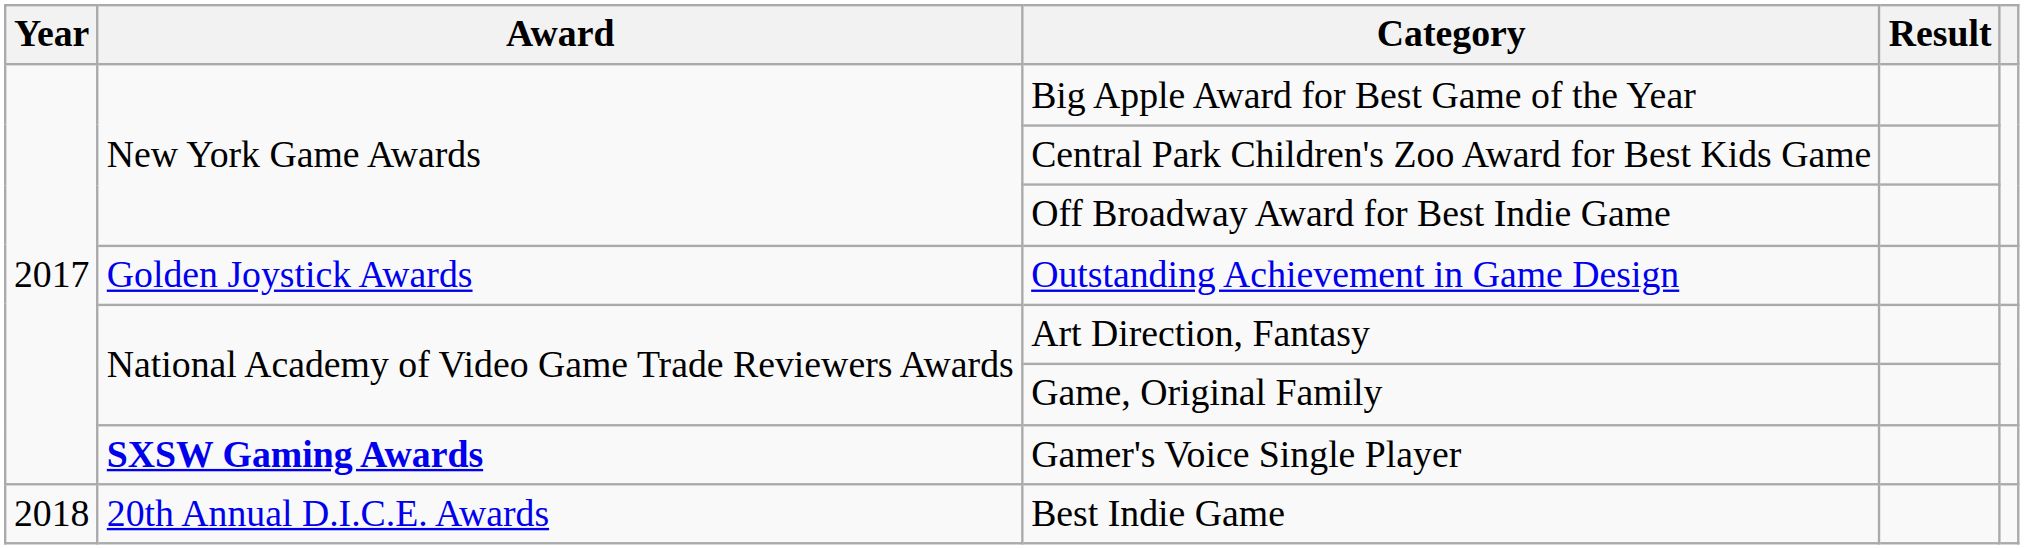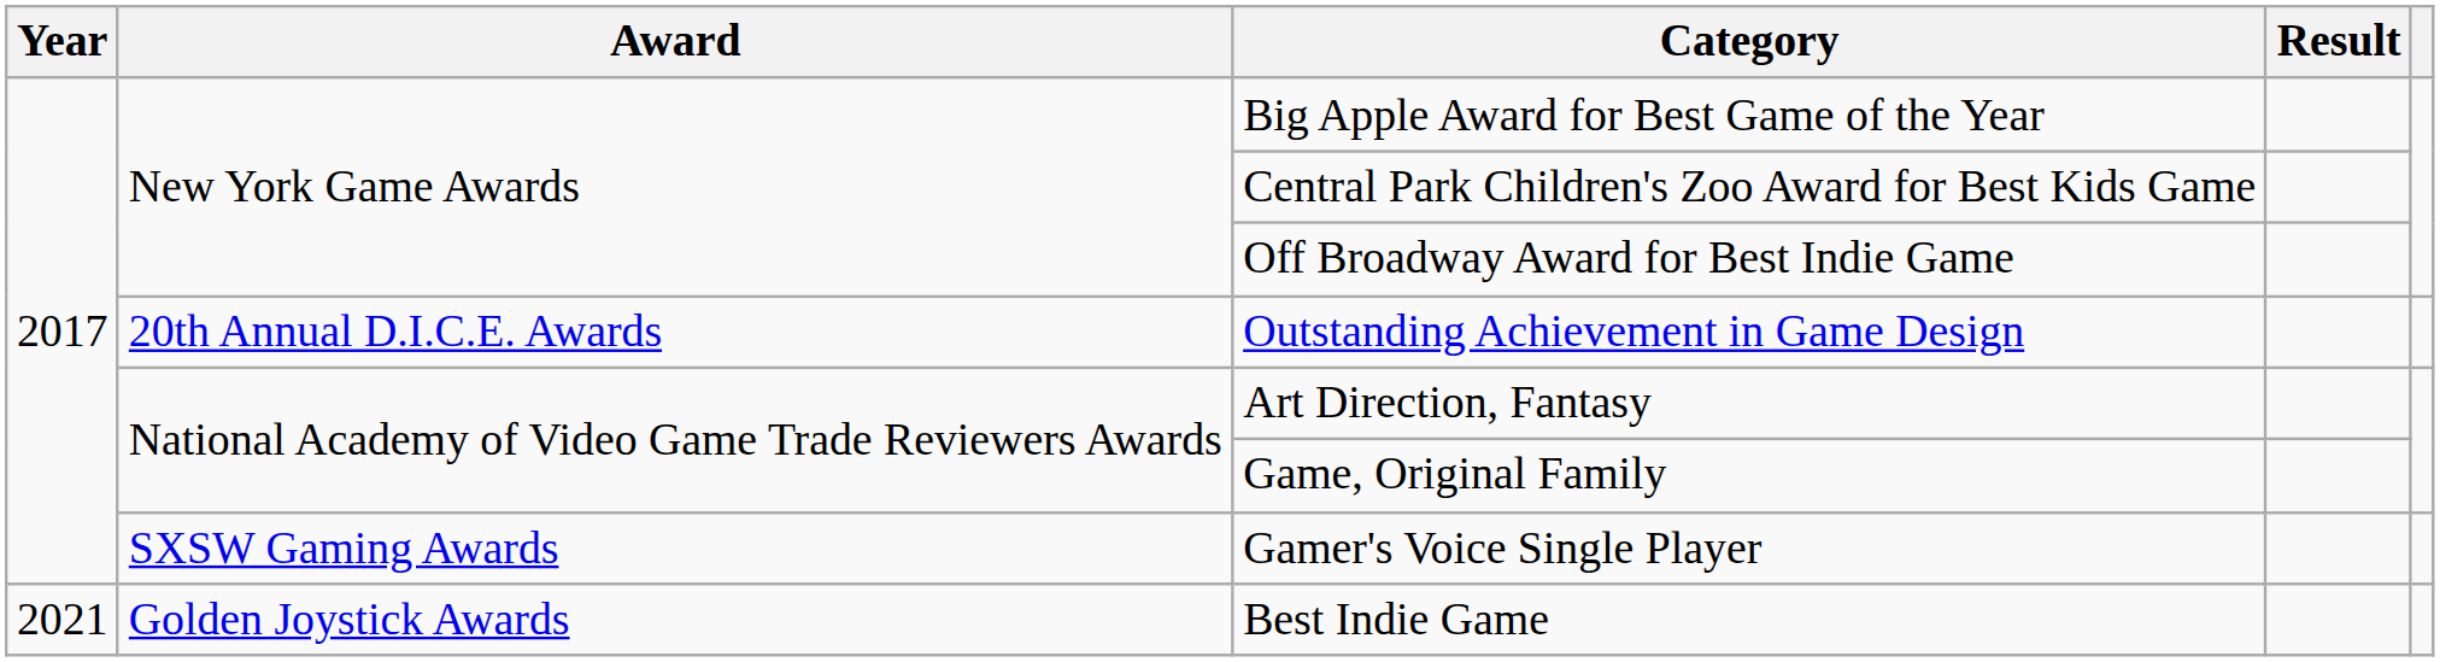Outstanding Achievement in Game Design | Award: Golden Joystick Awards -> 20th Annual D.I.C.E. Awards
Gamer's Voice Single Player | Award: bold -> normal
Best Indie Game | Year: 2018 -> 2021
Best Indie Game | Award: 20th Annual D.I.C.E. Awards -> Golden Joystick Awards
